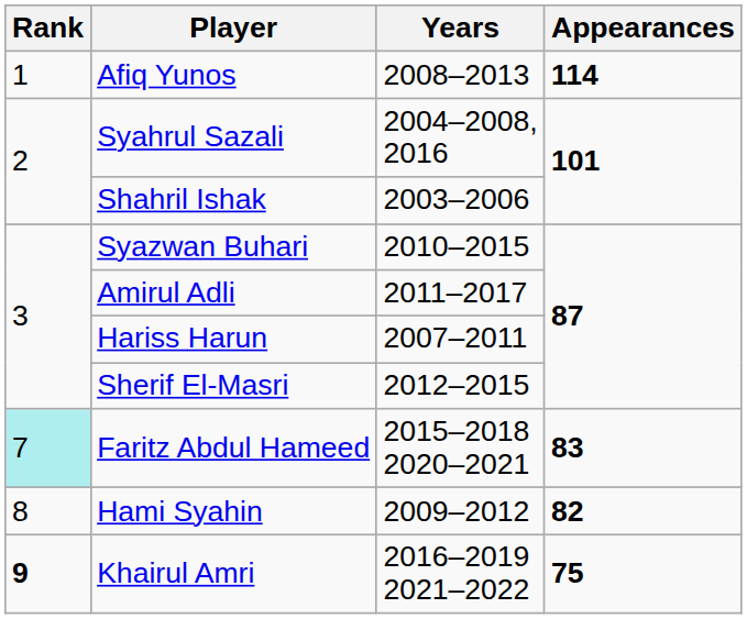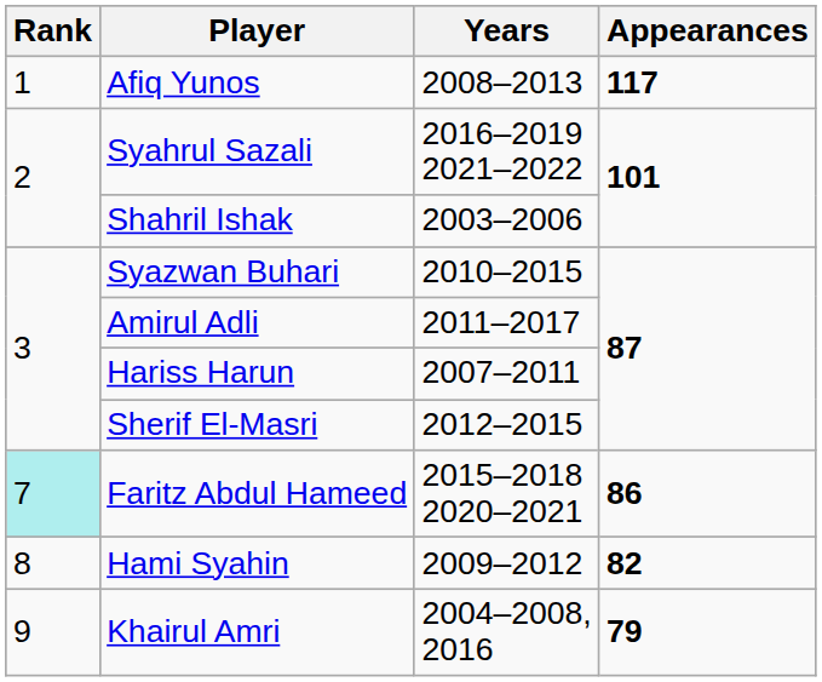Afiq Yunos | Appearances: 114 -> 117
Syahrul Sazali | Years: 2004–2008, 2016 -> 2016–2019 2021–2022
Faritz Abdul Hameed | Appearances: 83 -> 86
Khairul Amri | Rank: bold -> normal
Khairul Amri | Years: 2016–2019 2021–2022 -> 2004–2008, 2016
Khairul Amri | Appearances: 75 -> 79
